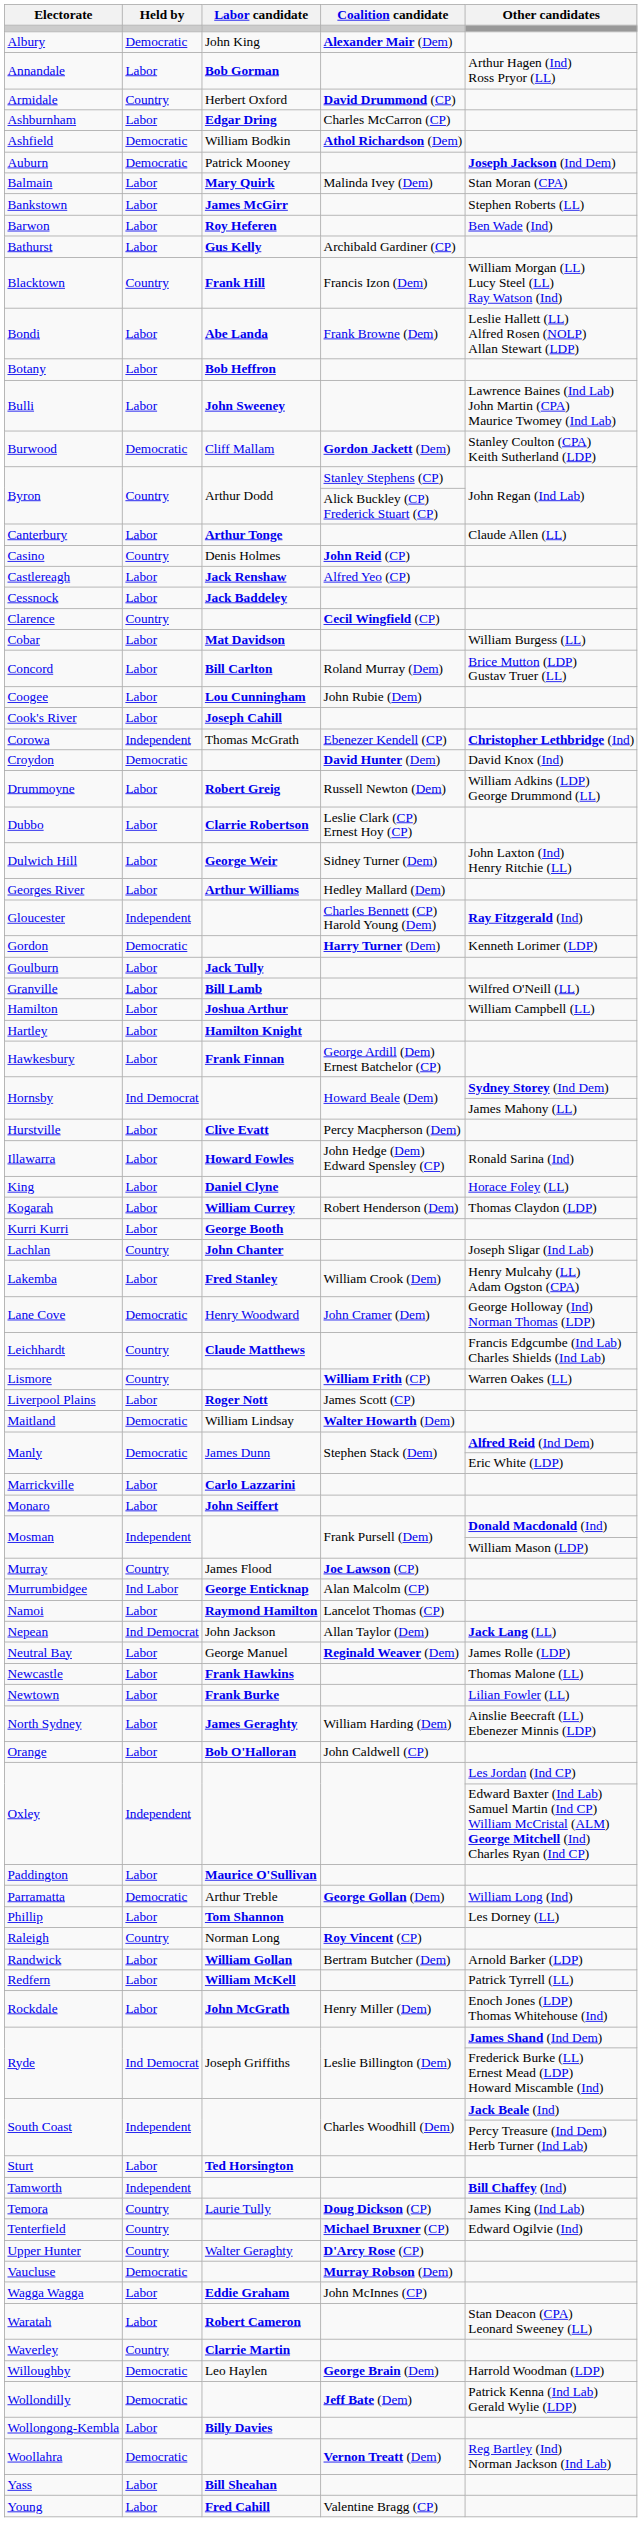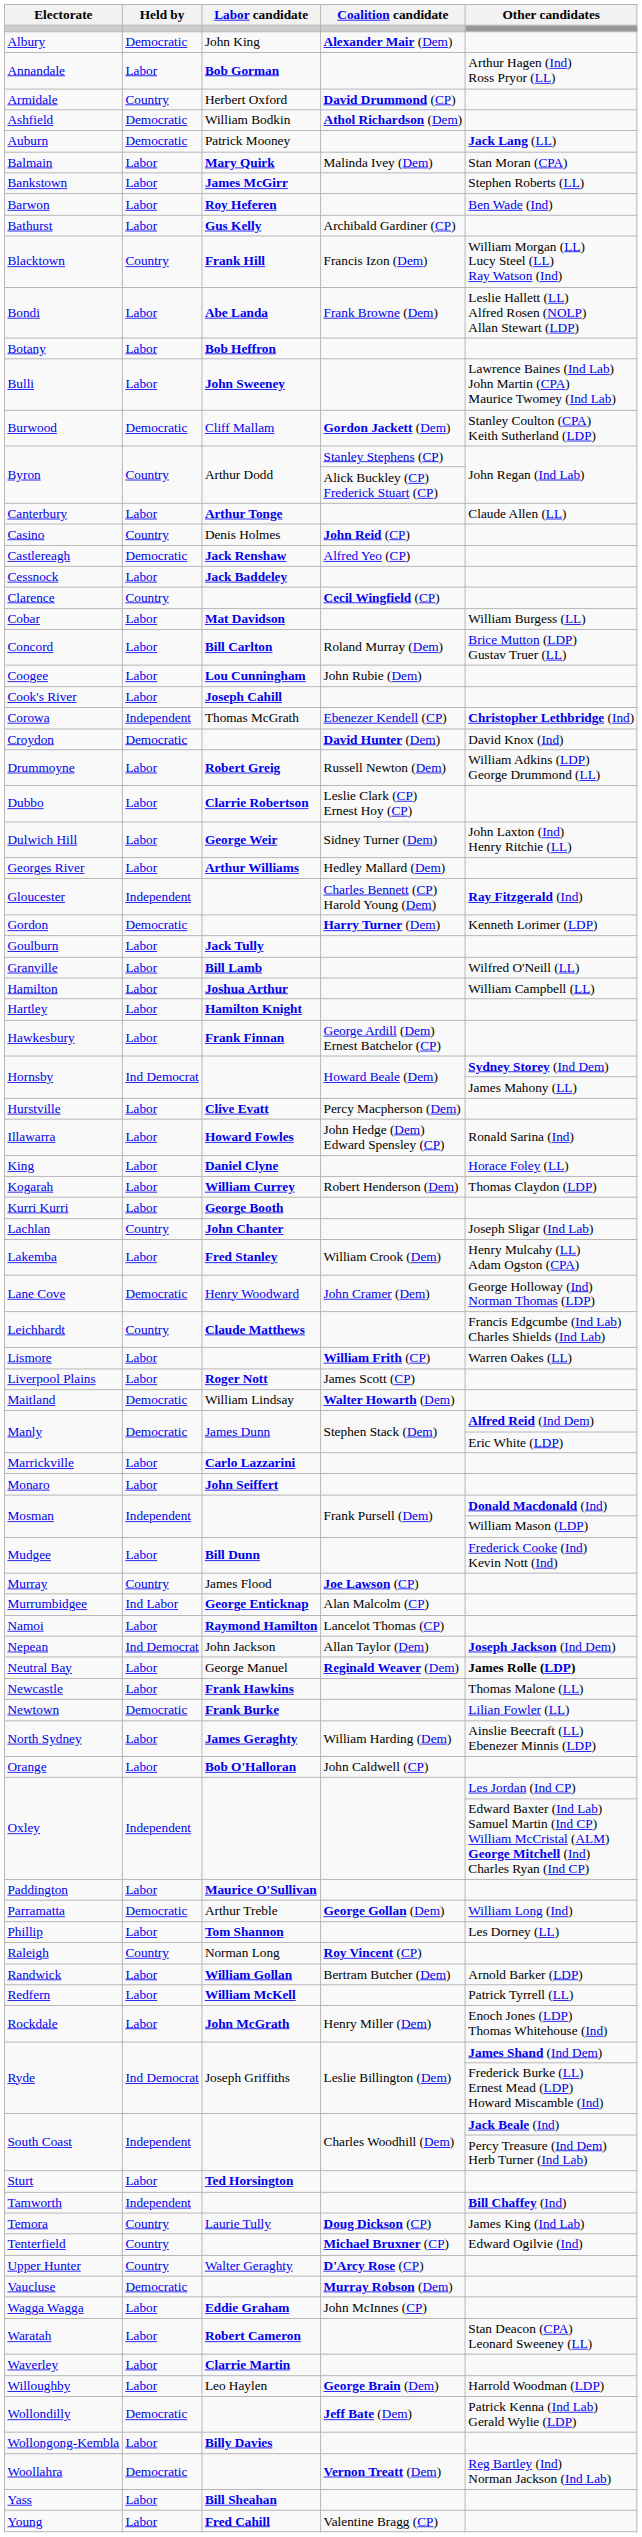- row: Ashburnham | Labor | Edgar Dring | Charles McCarron (CP)
Auburn | Other candidates: Joseph Jackson (Ind Dem) -> Jack Lang (LL)
Castlereagh | Held by: Labor -> Democratic
Lismore | Held by: Country -> Labor
+ row: Mudgee | Labor | Bill Dunn | Frederick Cooke (Ind) Kevin Nott (Ind)
Nepean | Other candidates: Jack Lang (LL) -> Joseph Jackson (Ind Dem)
Neutral Bay | Other candidates: normal -> bold
Newtown | Held by: Labor -> Democratic
Waverley | Held by: Country -> Labor
Willoughby | Held by: Democratic -> Labor
